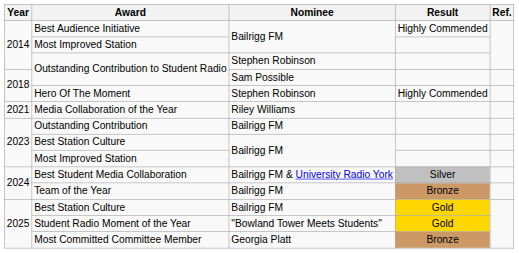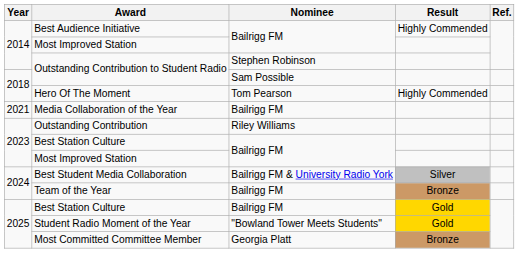Hero Of The Moment | Nominee: Stephen Robinson -> Tom Pearson
Media Collaboration of the Year | Nominee: Riley Williams -> Bailrigg FM
Outstanding Contribution | Nominee: Bailrigg FM -> Riley Williams
